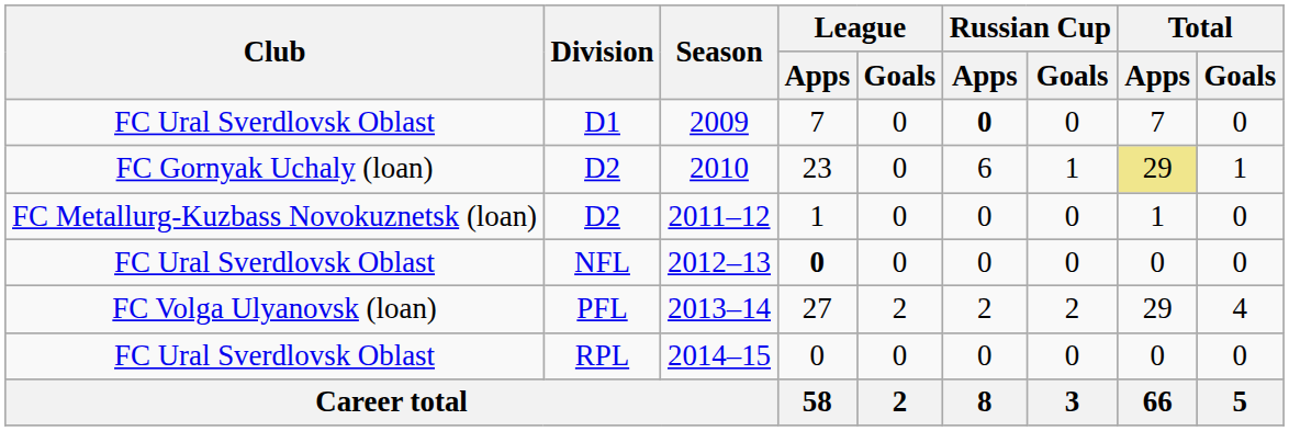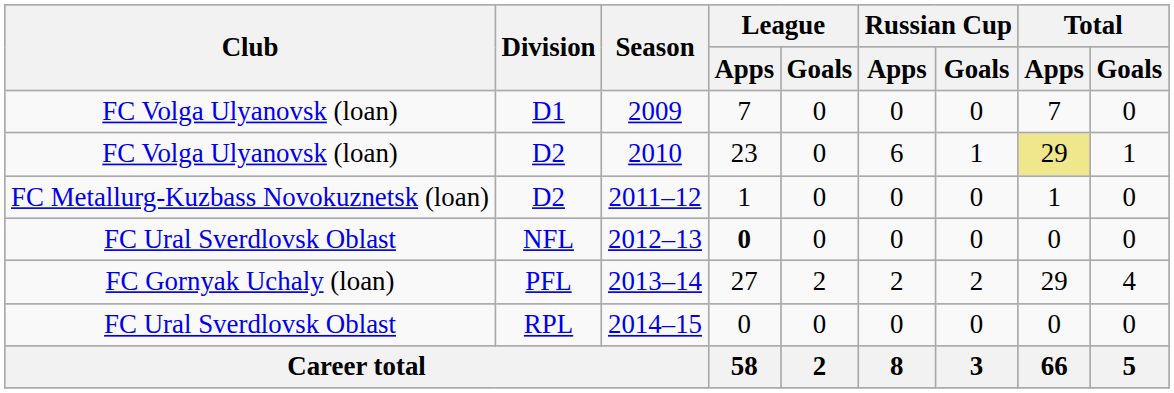2009 | Club: FC Ural Sverdlovsk Oblast -> FC Volga Ulyanovsk (loan)
2009 | Russian Cup / Apps: bold -> normal
2010 | Club: FC Gornyak Uchaly (loan) -> FC Volga Ulyanovsk (loan)
2013–14 | Club: FC Volga Ulyanovsk (loan) -> FC Gornyak Uchaly (loan)
